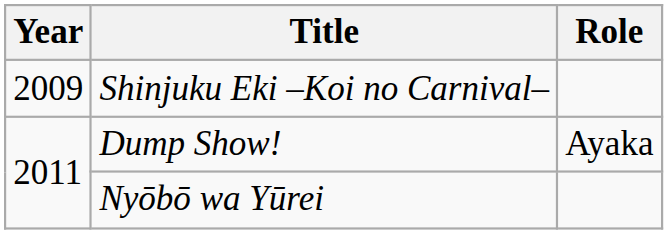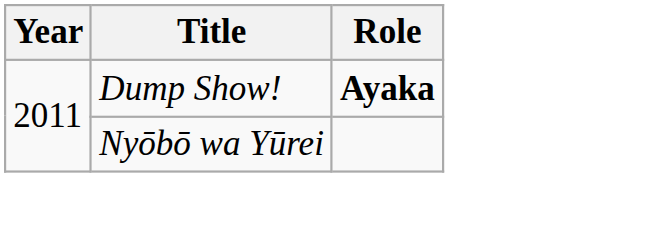- row: 2009 | Shinjuku Eki –Koi no Carnival–
Dump Show! | Role: normal -> bold
